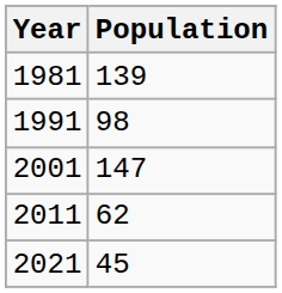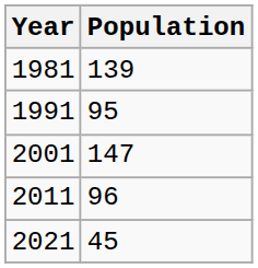1991 | Population: 98 -> 95
2011 | Population: 62 -> 96
